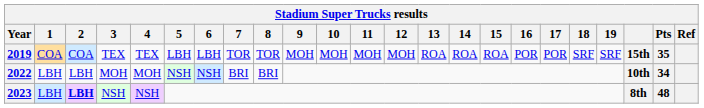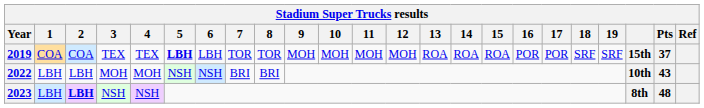2019 | 5: normal -> bold
2019 | Pts: 35 -> 37
2022 | Pts: 34 -> 43
